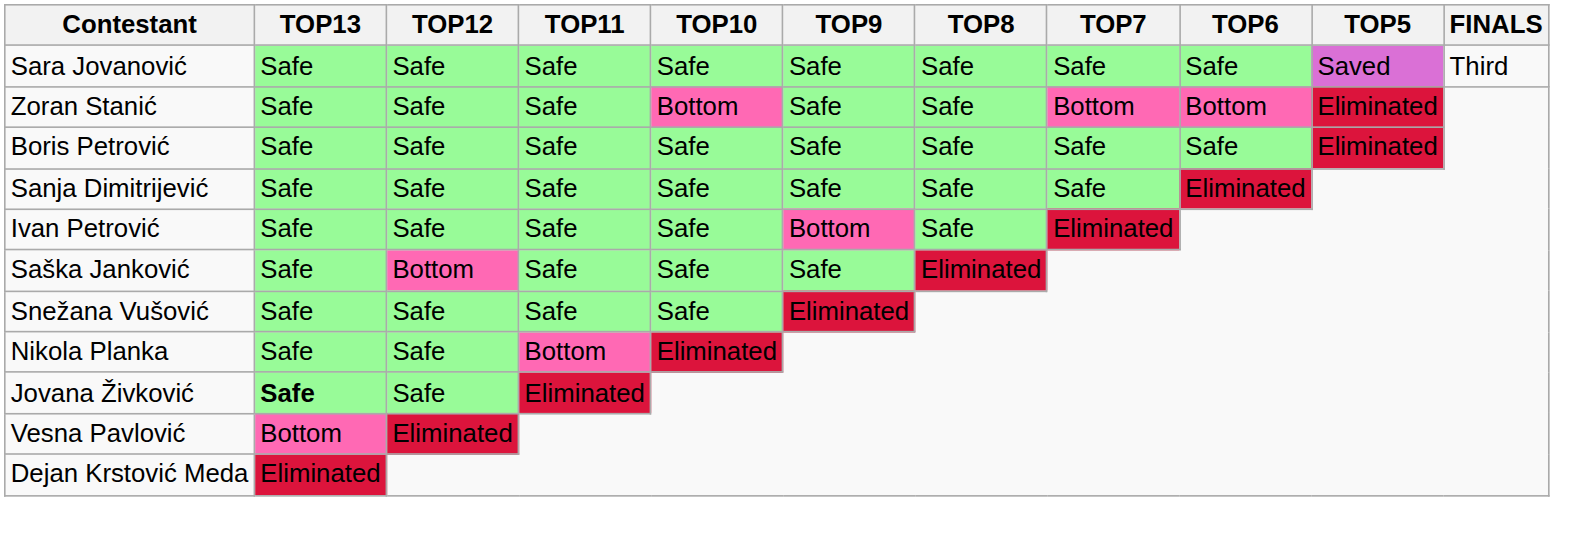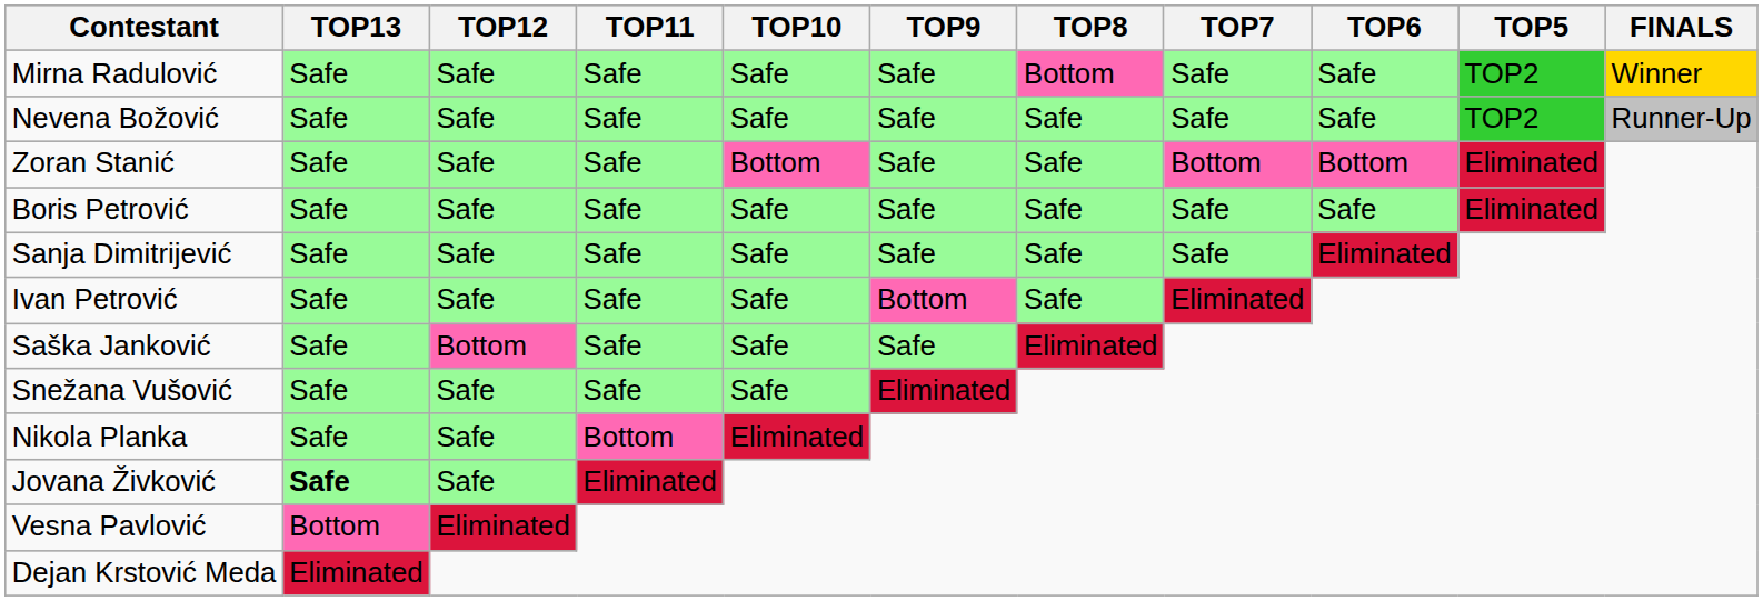+ row: Mirna Radulović | Safe | Safe | Safe | Safe | Safe | Bottom | Safe | Safe | TOP2 | Winner
+ row: Nevena Božović | Safe | Safe | Safe | Safe | Safe | Safe | Safe | Safe | TOP2 | Runner-Up
- row: Sara Jovanović | Safe | Safe | Safe | Safe | Safe | Safe | Safe | Safe | Saved | Third
